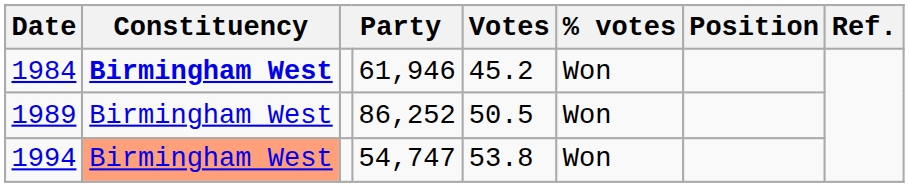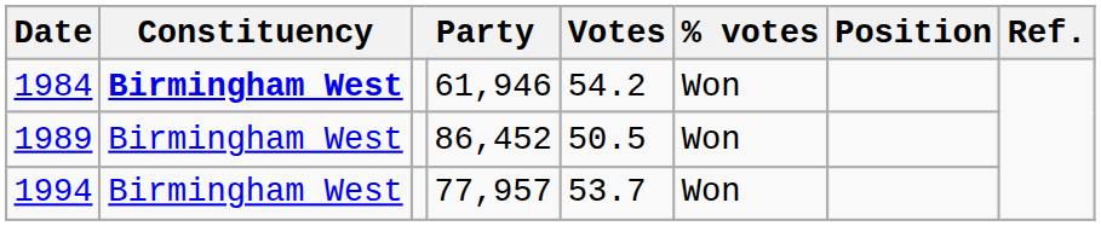1984 | Votes: 45.2 -> 54.2
1989 | column 4: 86,252 -> 86,452
1994 | Constituency: lightsalmon background -> no background
1994 | column 4: 54,747 -> 77,957
1994 | Votes: 53.8 -> 53.7
